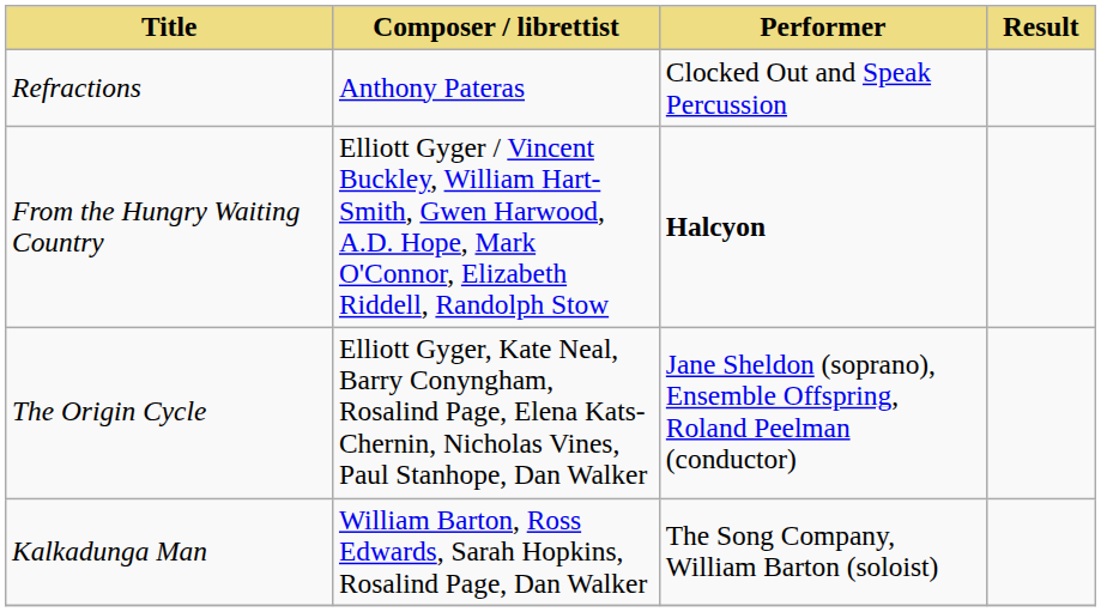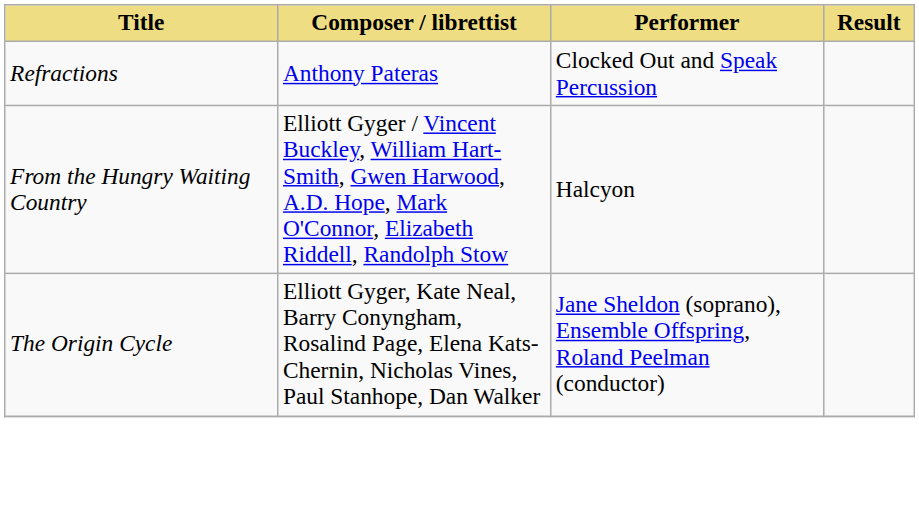From the Hungry Waiting Country | Performer: bold -> normal
- row: Kalkadunga Man | William Barton, Ross Edwards, Sarah Hopkins, Rosalind Page, Dan Walker | The Song Company, William Barton (soloist)
